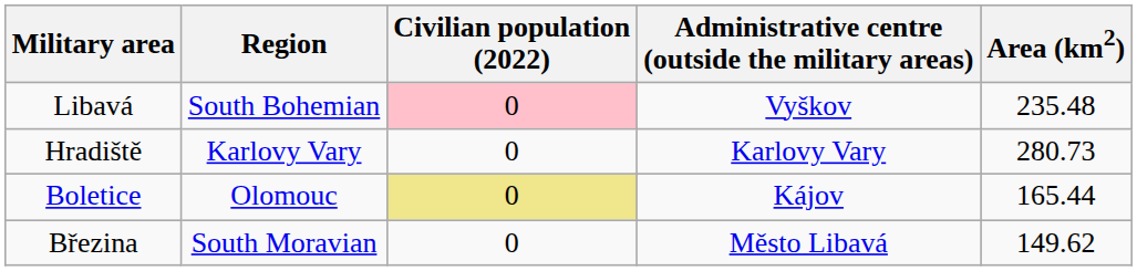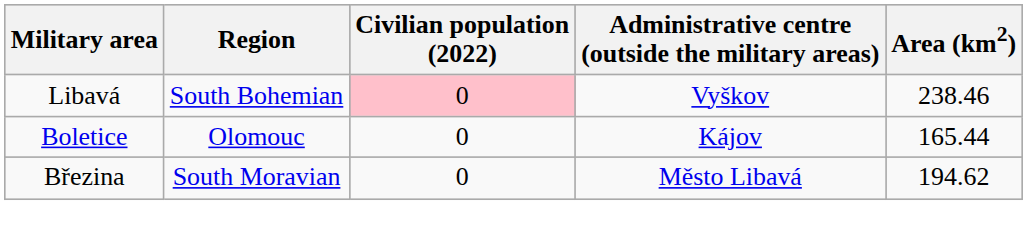Libavá | Area (km2): 235.48 -> 238.46
- row: Hradiště | Karlovy Vary | 0 | Karlovy Vary | 280.73
Boletice | Civilian population (2022): khaki background -> no background
Březina | Area (km2): 149.62 -> 194.62
